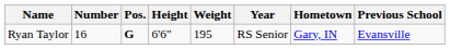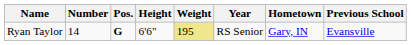Ryan Taylor | Number: 16 -> 14
Ryan Taylor | Weight: no background -> khaki background
